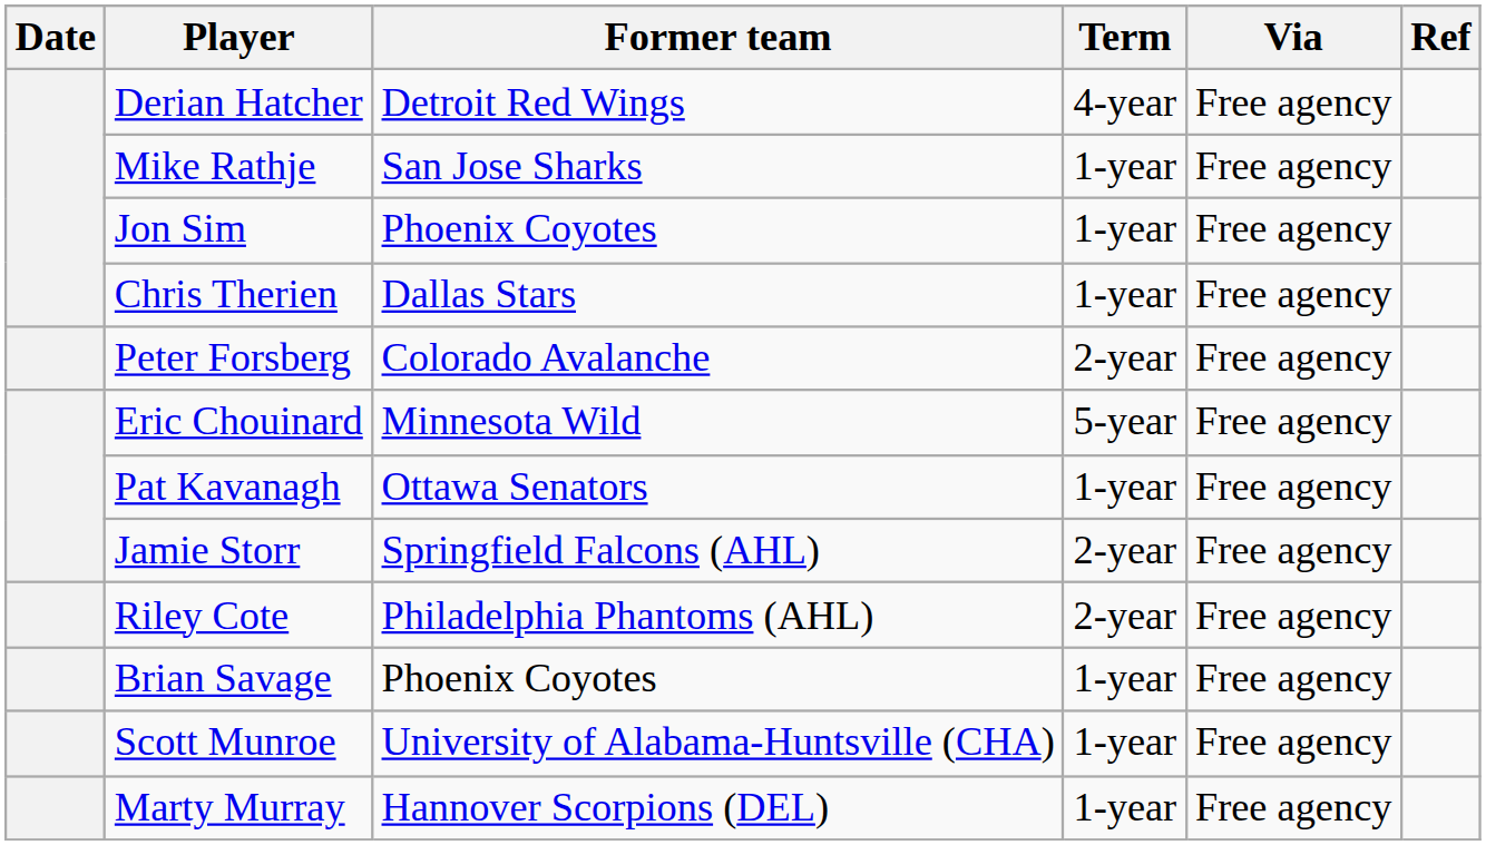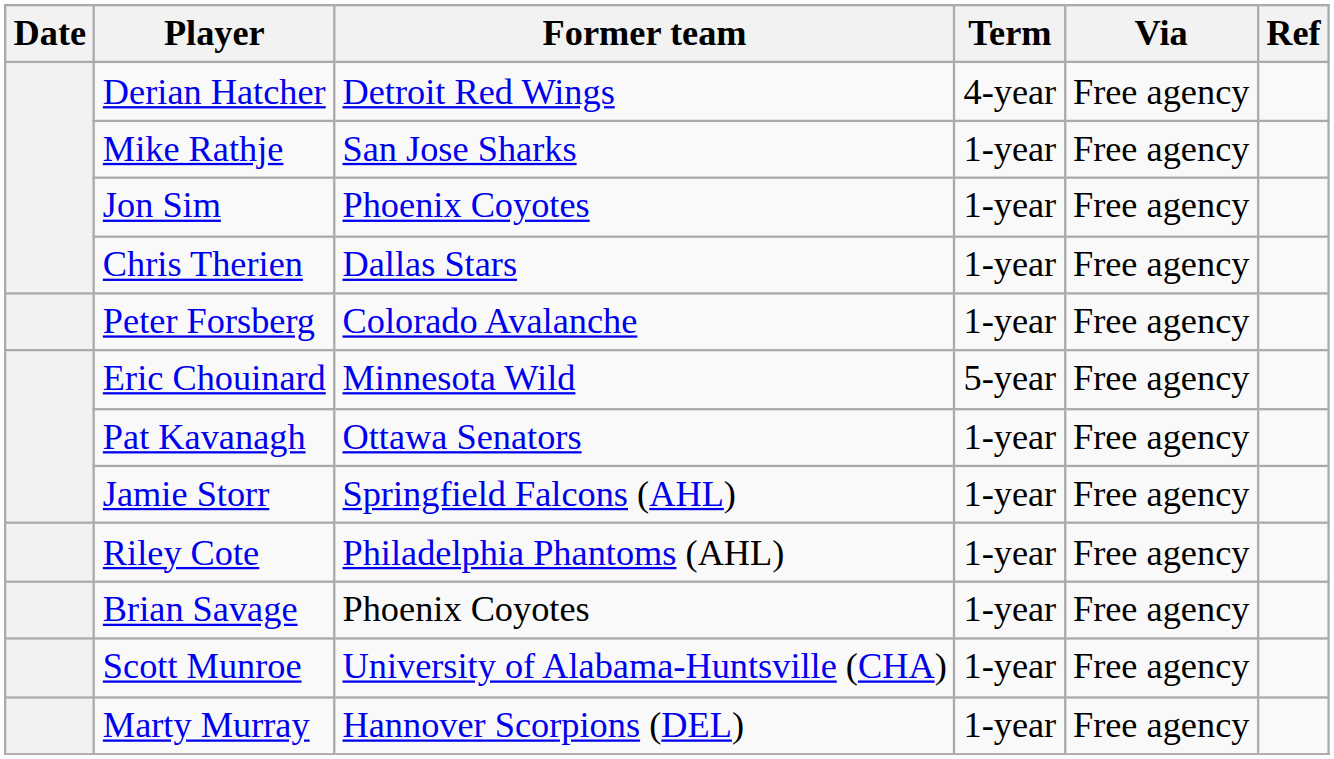Peter Forsberg | Term: 2-year -> 1-year
Jamie Storr | Term: 2-year -> 1-year
Riley Cote | Term: 2-year -> 1-year
